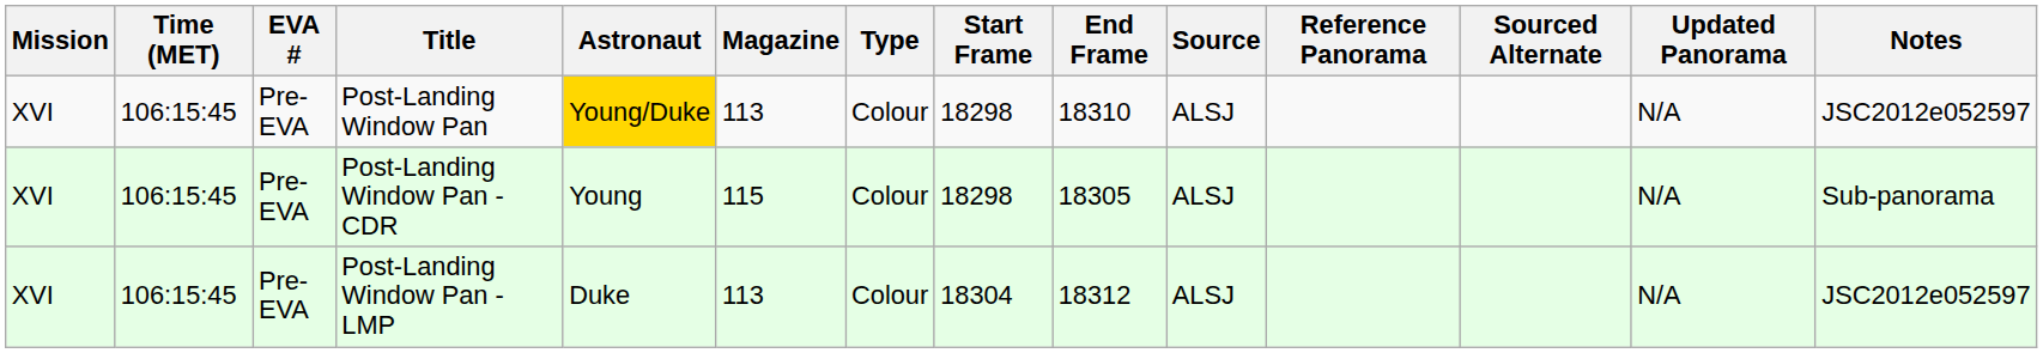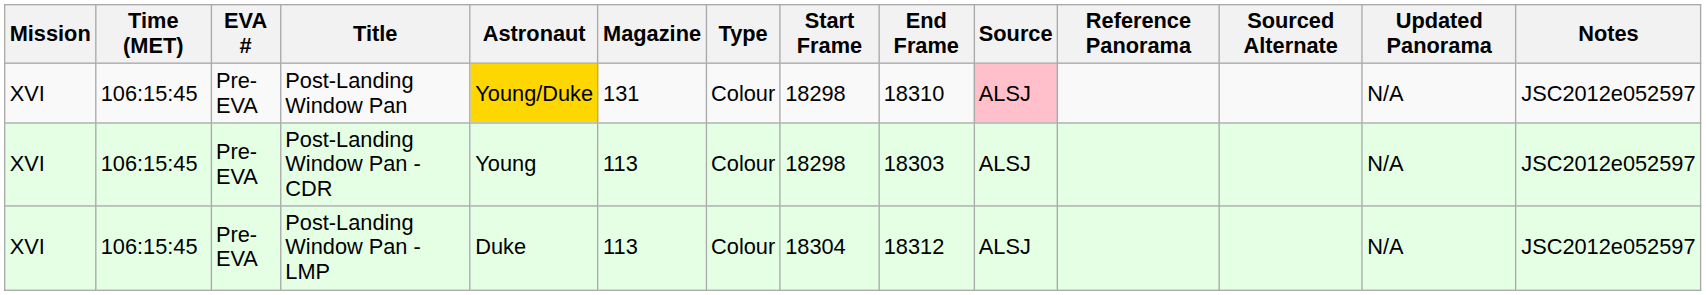Post-Landing Window Pan | Magazine: 113 -> 131
Post-Landing Window Pan | Source: no background -> pink background
Post-Landing Window Pan - CDR | Magazine: 115 -> 113
Post-Landing Window Pan - CDR | End Frame: 18305 -> 18303
Post-Landing Window Pan - CDR | Notes: Sub-panorama -> JSC2012e052597
